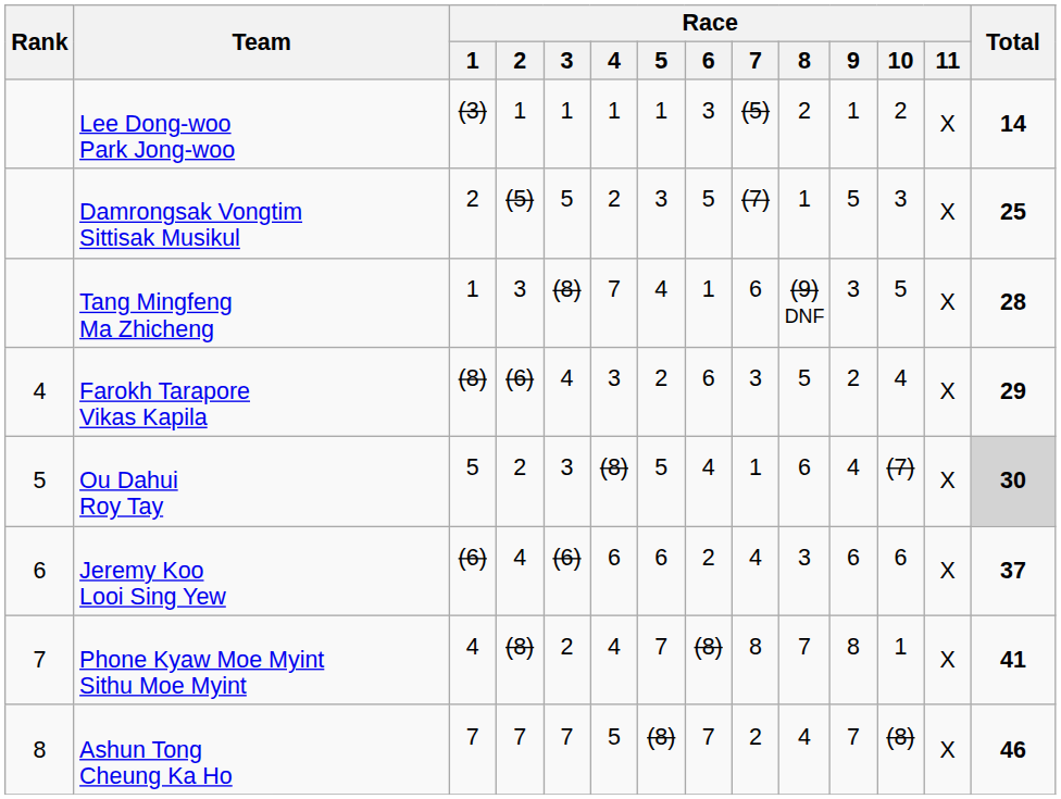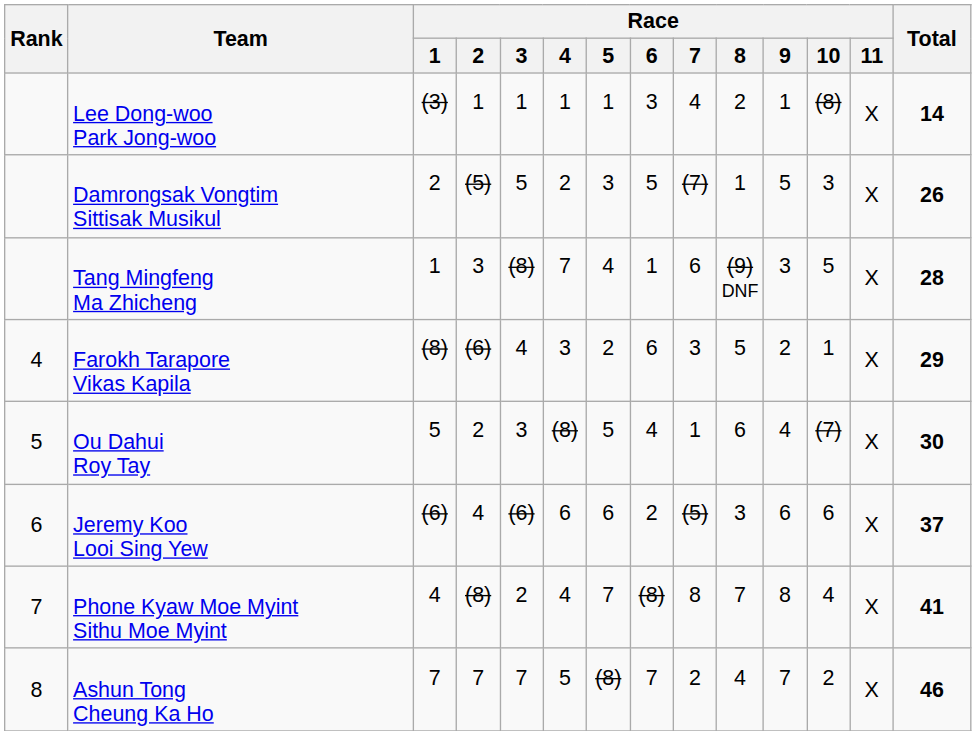Lee Dong-woo Park Jong-woo | Race / 7: (5) -> 4
Lee Dong-woo Park Jong-woo | Race / 10: 2 -> (8)
Damrongsak Vongtim Sittisak Musikul | Total: 25 -> 26
Farokh Tarapore Vikas Kapila | Race / 10: 4 -> 1
Ou Dahui Roy Tay | Total: lightgrey background -> no background
Jeremy Koo Looi Sing Yew | Race / 7: 4 -> (5)
Phone Kyaw Moe Myint Sithu Moe Myint | Race / 10: 1 -> 4
Ashun Tong Cheung Ka Ho | Race / 10: (8) -> 2
